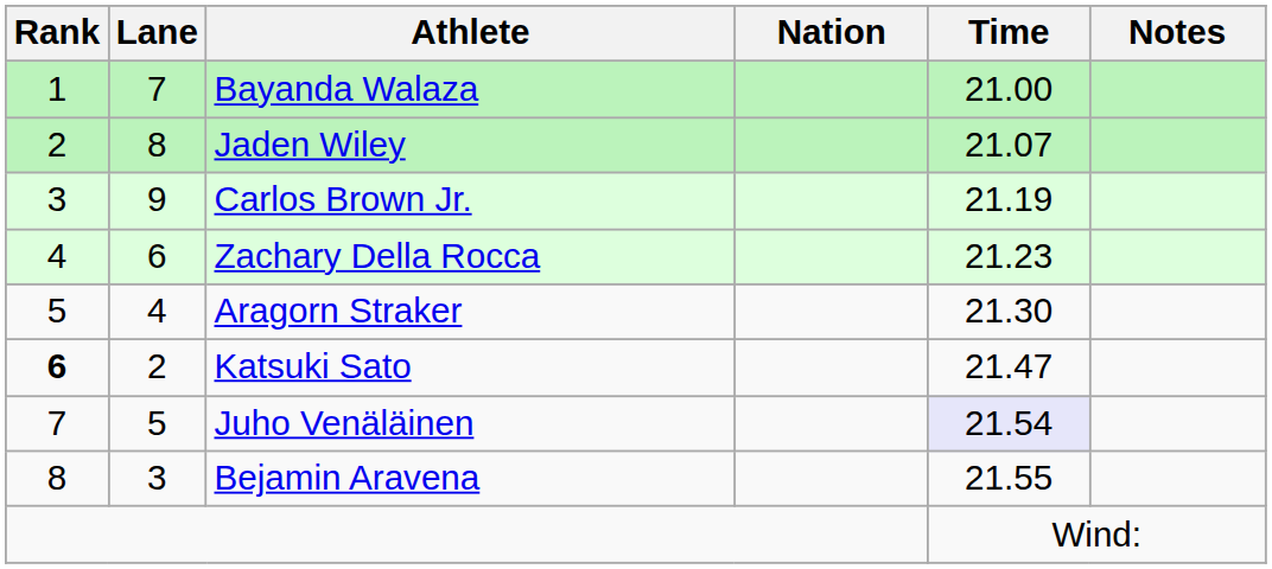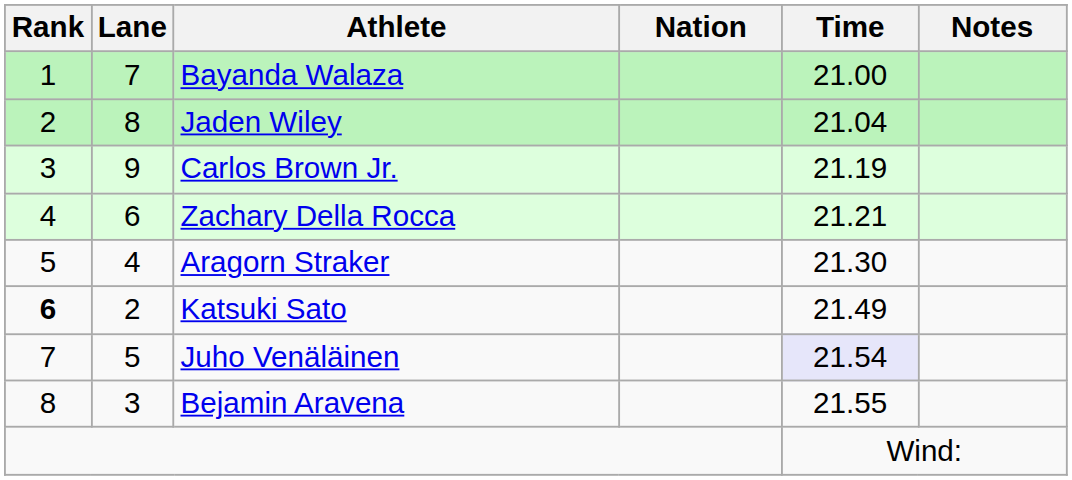Jaden Wiley | Time: 21.07 -> 21.04
Zachary Della Rocca | Time: 21.23 -> 21.21
Katsuki Sato | Time: 21.47 -> 21.49
